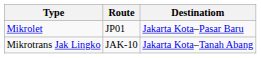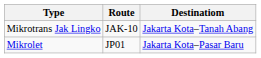rows swapped: Mikrotrans Jak Lingko <-> Mikrolet
